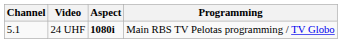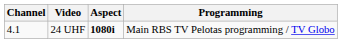24 UHF | Channel: 5.1 -> 4.1
